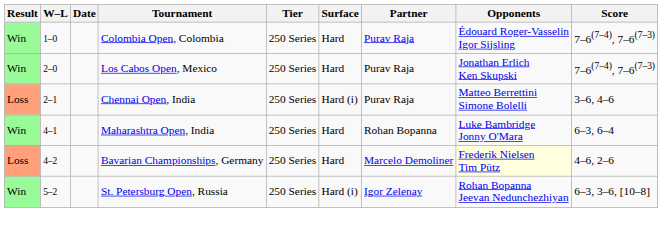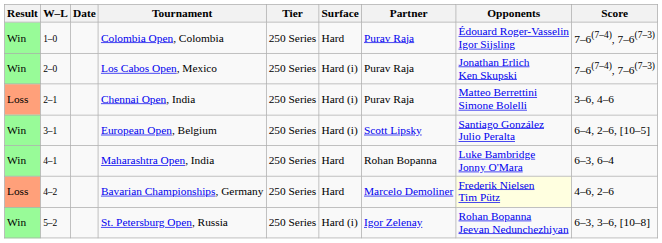Los Cabos Open, Mexico | Surface: Hard -> Hard (i)
+ row: Win | 3–1 | European Open, Belgium | 250 Series | Hard (i) | Scott Lipsky | Santiago González Julio Peralta | 6–4, 2–6, [10–5]
